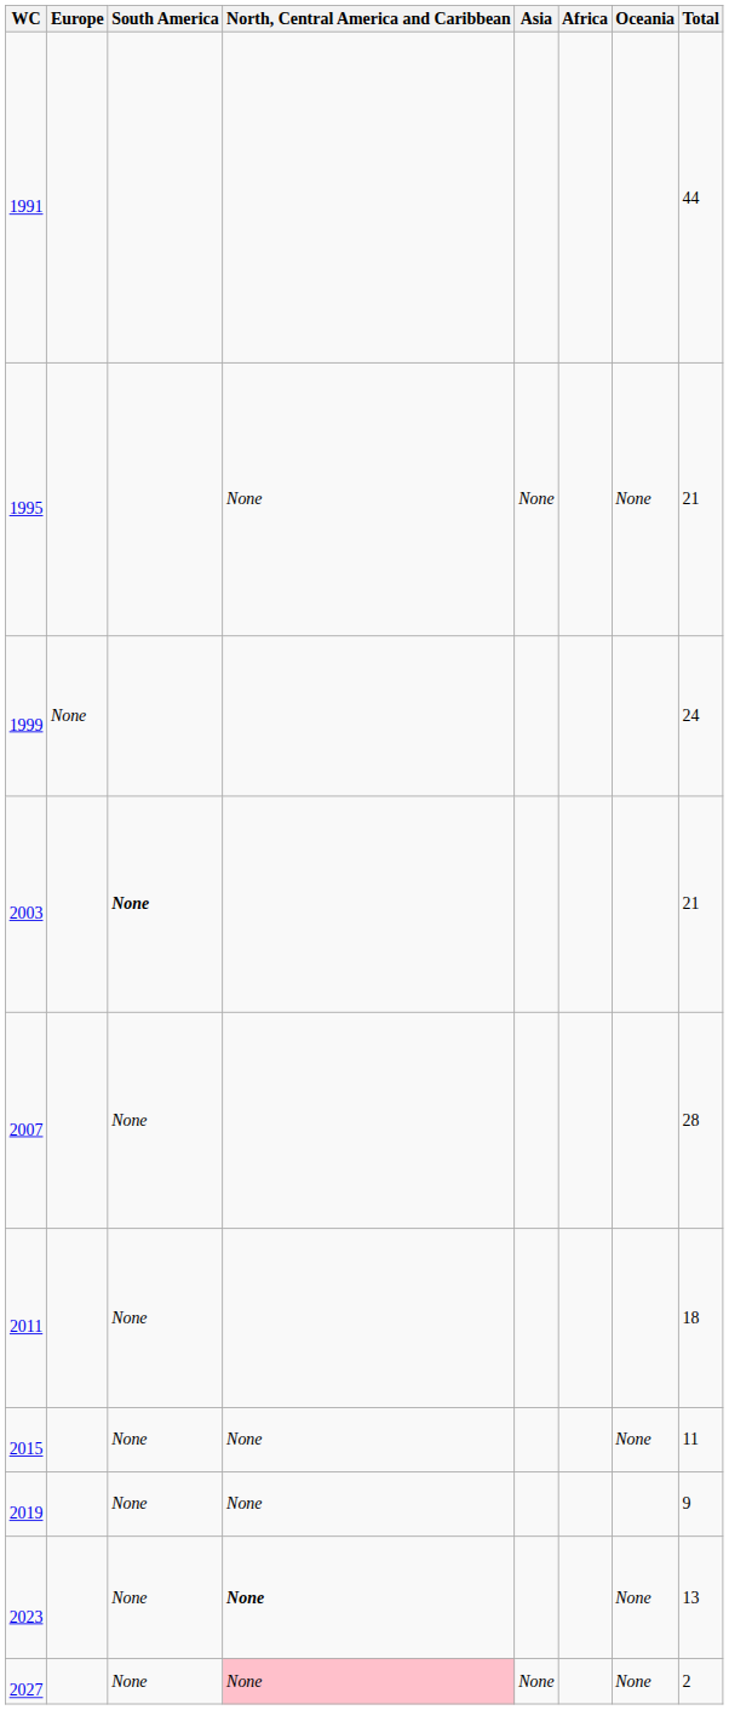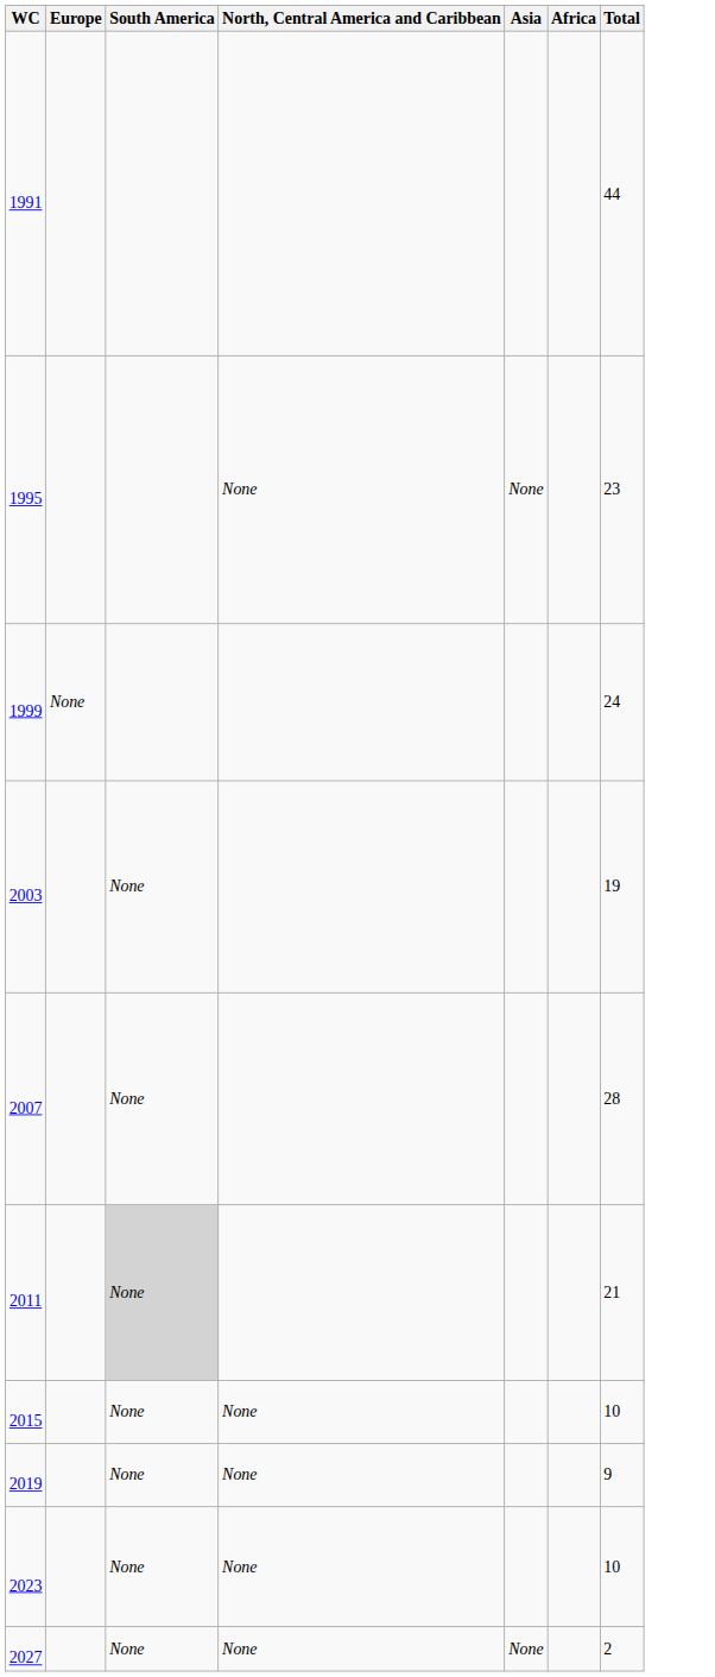- column: Oceania | None | None | None | None
1995 | Total: 21 -> 23
2003 | South America: bold -> normal
2003 | Total: 21 -> 19
2011 | South America: no background -> lightgrey background
2011 | Total: 18 -> 21
2015 | Total: 11 -> 10
2023 | North, Central America and Caribbean: bold -> normal
2023 | Total: 13 -> 10
2027 | North, Central America and Caribbean: pink background -> no background
